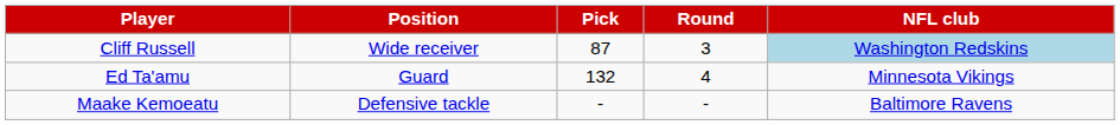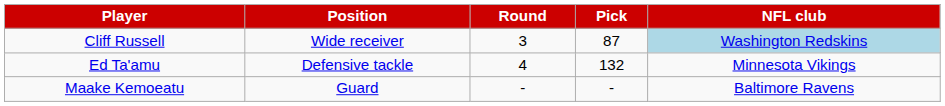columns swapped: Round <-> Pick
Ed Ta'amu | Position: Guard -> Defensive tackle
Maake Kemoeatu | Position: Defensive tackle -> Guard
